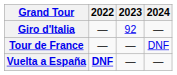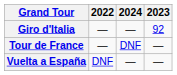columns swapped: 2023 <-> 2024
Vuelta a España | 2022: bold -> normal
